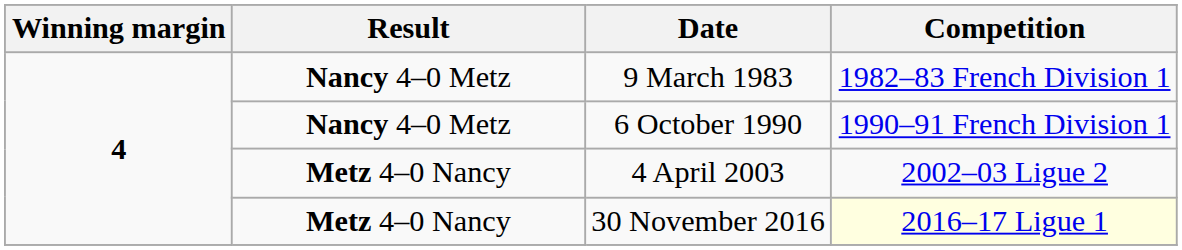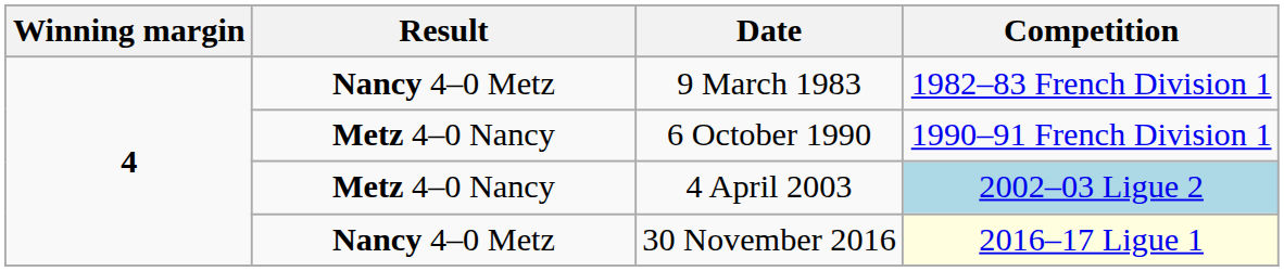6 October 1990 | Result: Nancy 4–0 Metz -> Metz 4–0 Nancy
4 April 2003 | Competition: no background -> lightblue background
30 November 2016 | Result: Metz 4–0 Nancy -> Nancy 4–0 Metz
